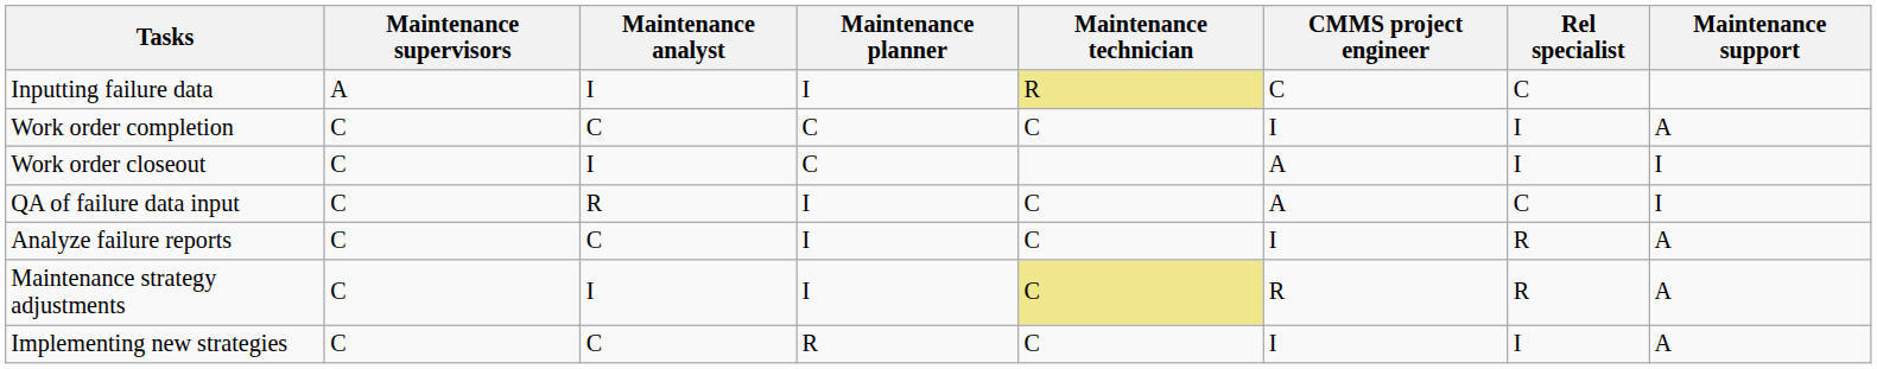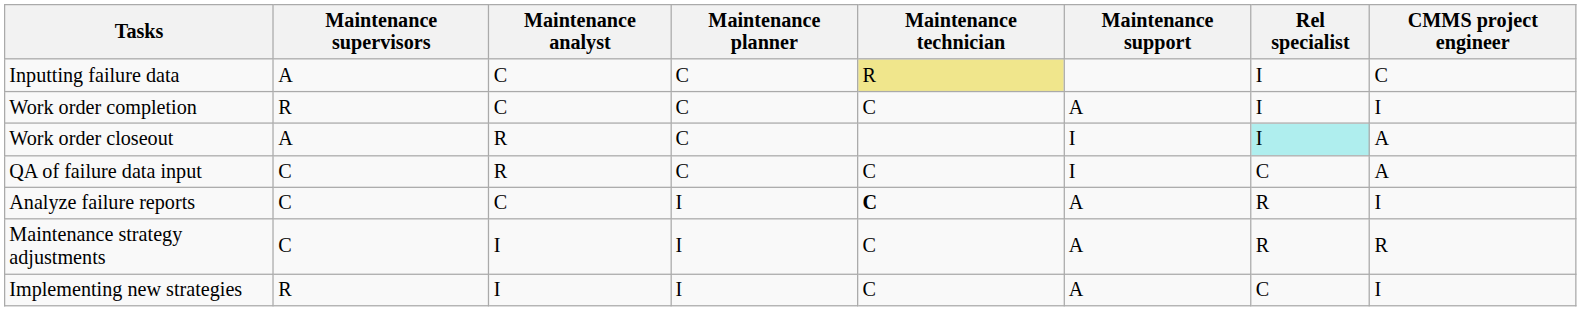columns swapped: Maintenance support <-> CMMS project engineer
Inputting failure data | Maintenance analyst: I -> C
Inputting failure data | Maintenance planner: I -> C
Inputting failure data | Rel specialist: C -> I
Work order completion | Maintenance supervisors: C -> R
Work order closeout | Maintenance supervisors: C -> A
Work order closeout | Maintenance analyst: I -> R
Work order closeout | Rel specialist: no background -> paleturquoise background
QA of failure data input | Maintenance planner: I -> C
Analyze failure reports | Maintenance technician: normal -> bold
Maintenance strategy adjustments | Maintenance technician: khaki background -> no background
Implementing new strategies | Maintenance supervisors: C -> R
Implementing new strategies | Maintenance analyst: C -> I
Implementing new strategies | Maintenance planner: R -> I
Implementing new strategies | Rel specialist: I -> C
